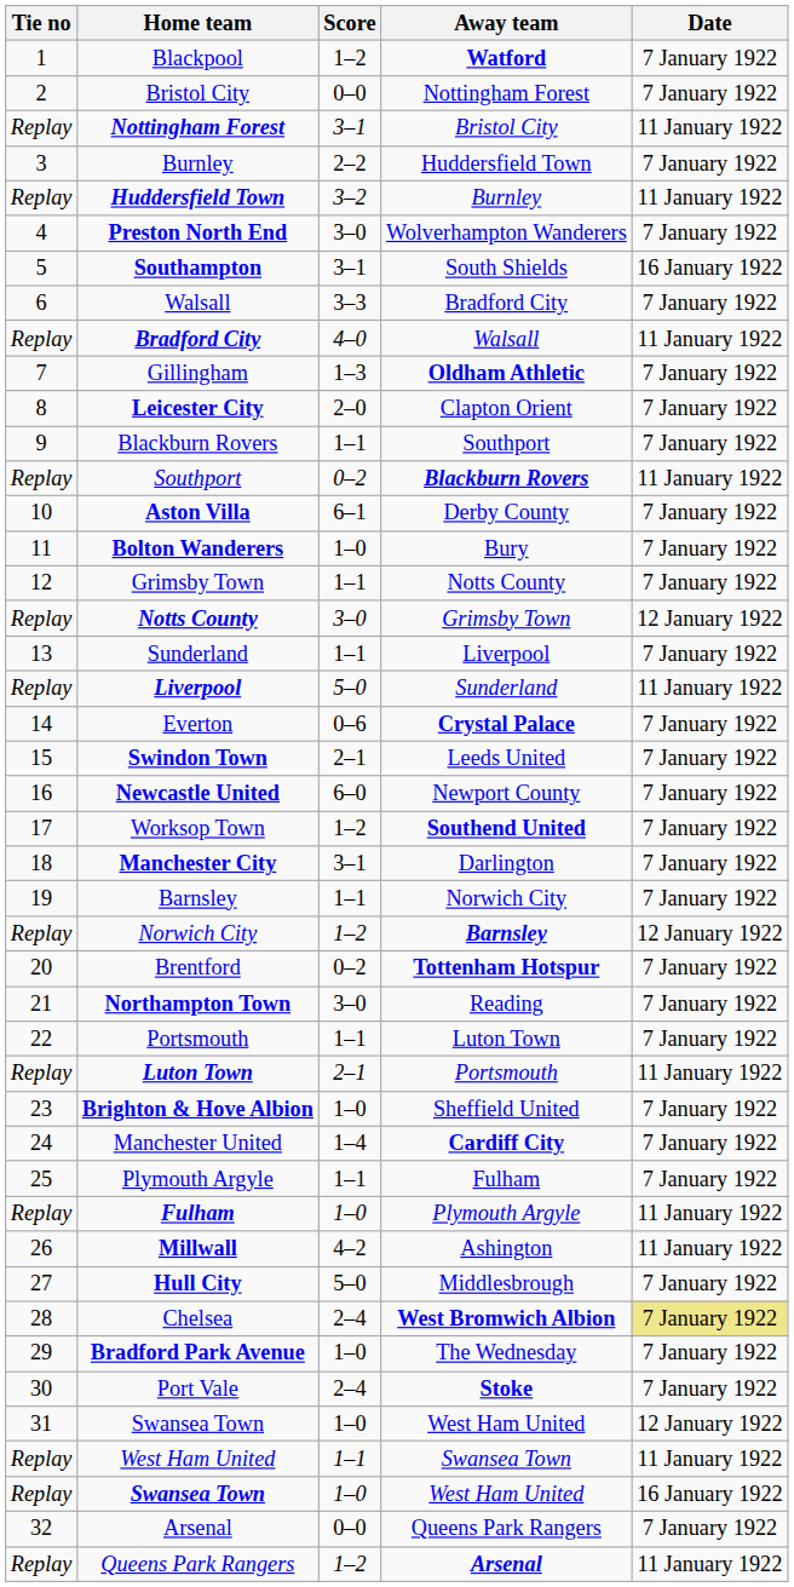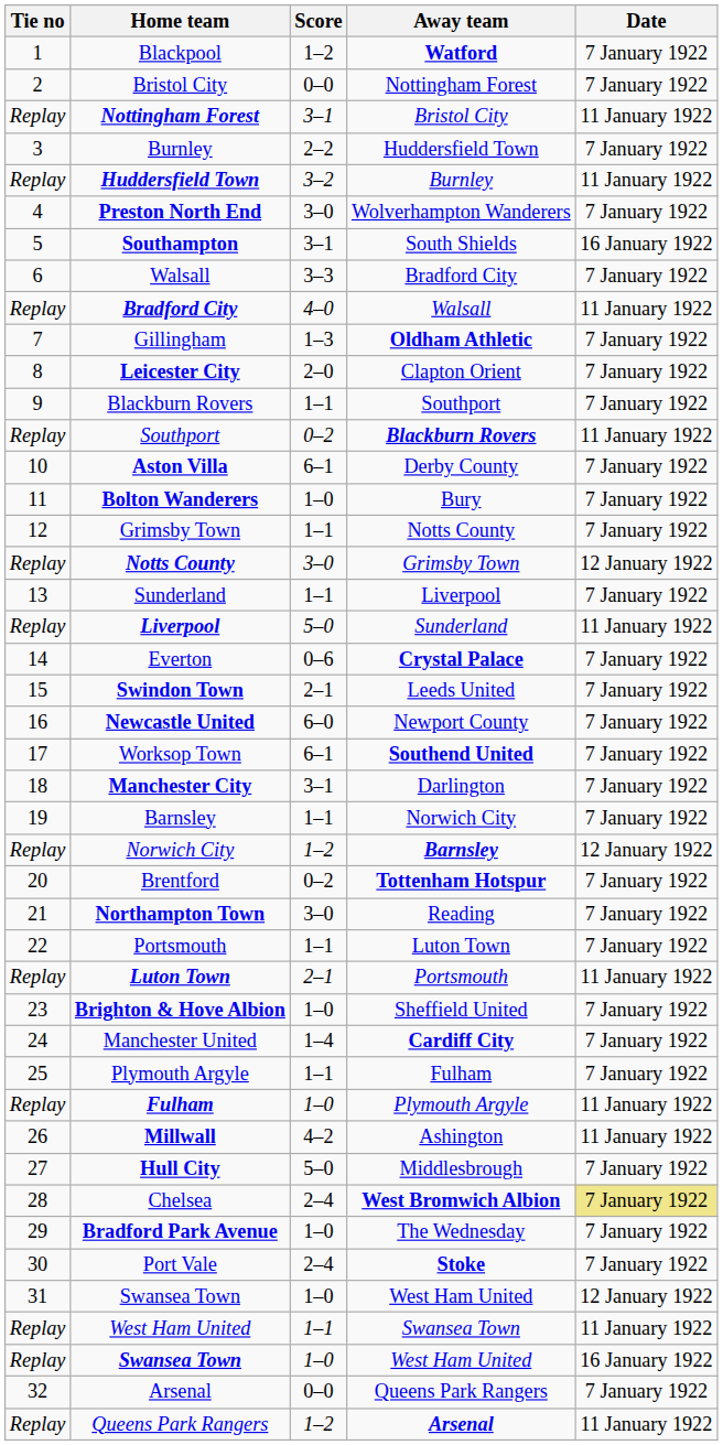Worksop Town | Score: 1–2 -> 6–1
